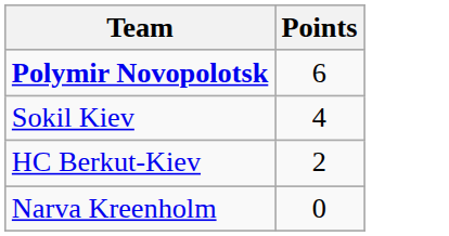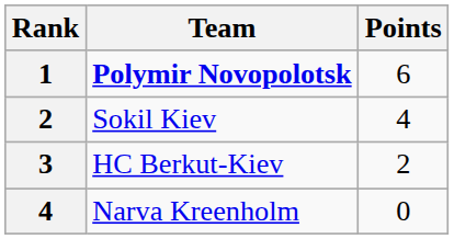+ column: Rank | 1 | 2 | 3 | 4
